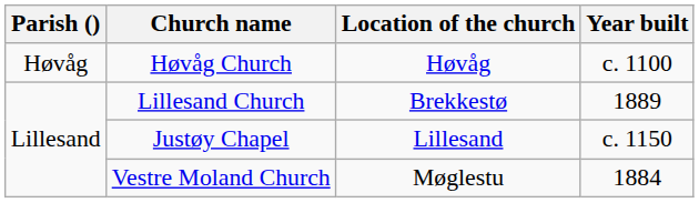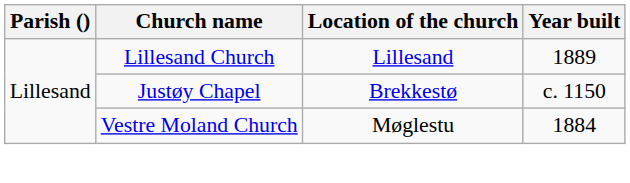- row: Høvåg | Høvåg Church | Høvåg | c. 1100
Lillesand Church | Location of the church: Brekkestø -> Lillesand
Justøy Chapel | Location of the church: Lillesand -> Brekkestø
